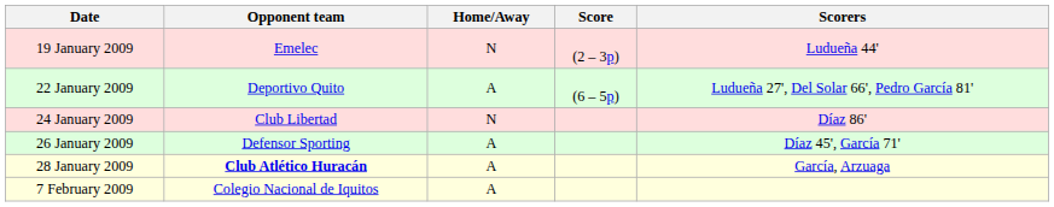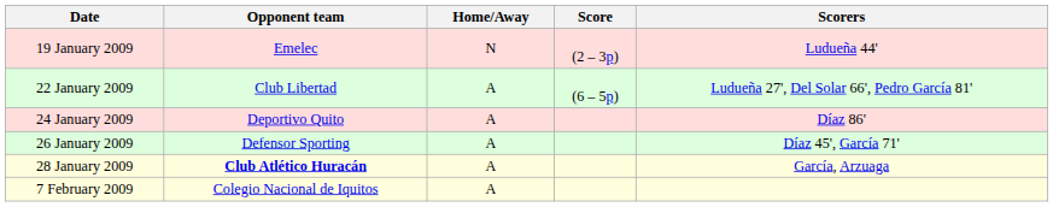22 January 2009 | Opponent team: Deportivo Quito -> Club Libertad
24 January 2009 | Opponent team: Club Libertad -> Deportivo Quito
24 January 2009 | Home/Away: N -> A
